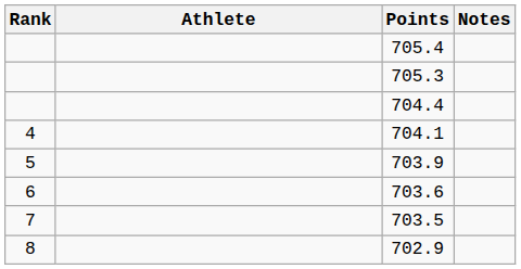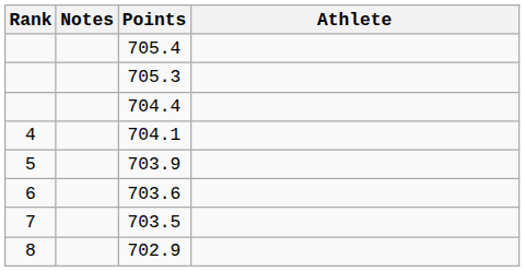columns swapped: Athlete <-> Notes
